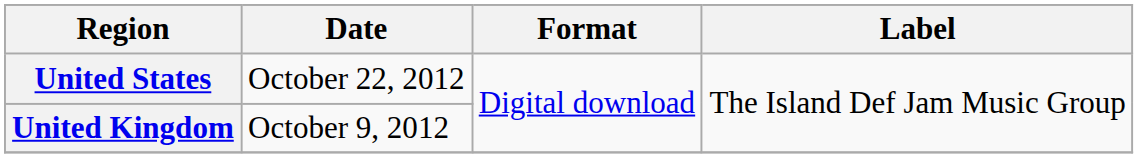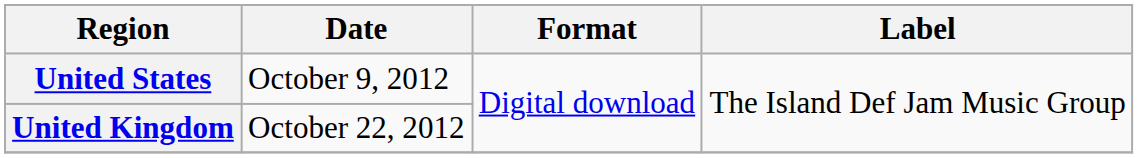United States | Date: October 22, 2012 -> October 9, 2012
United Kingdom | Date: October 9, 2012 -> October 22, 2012
